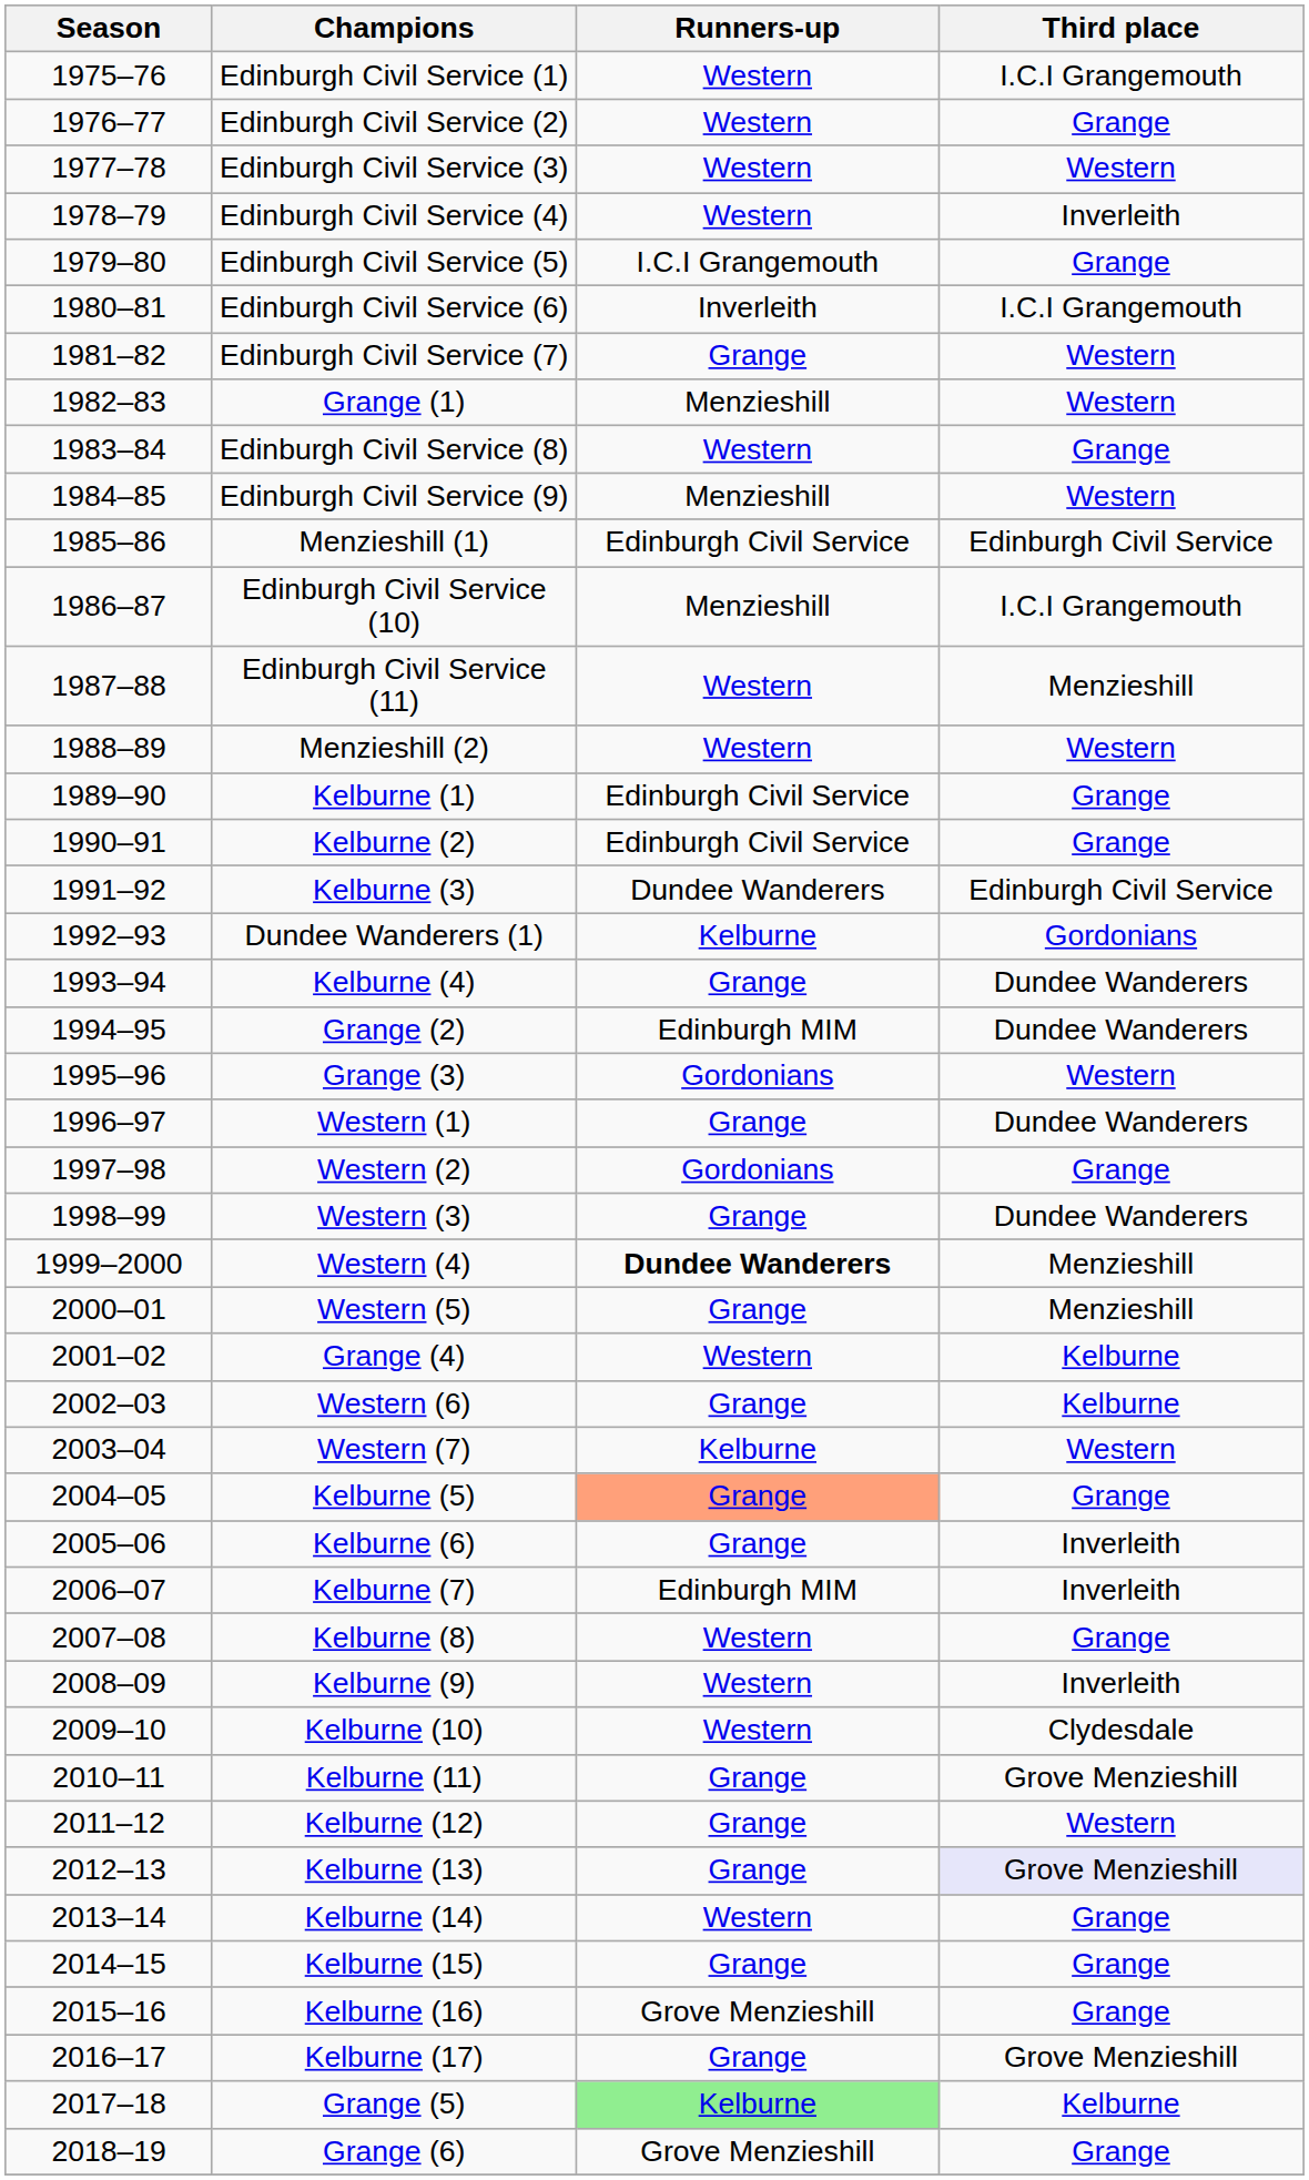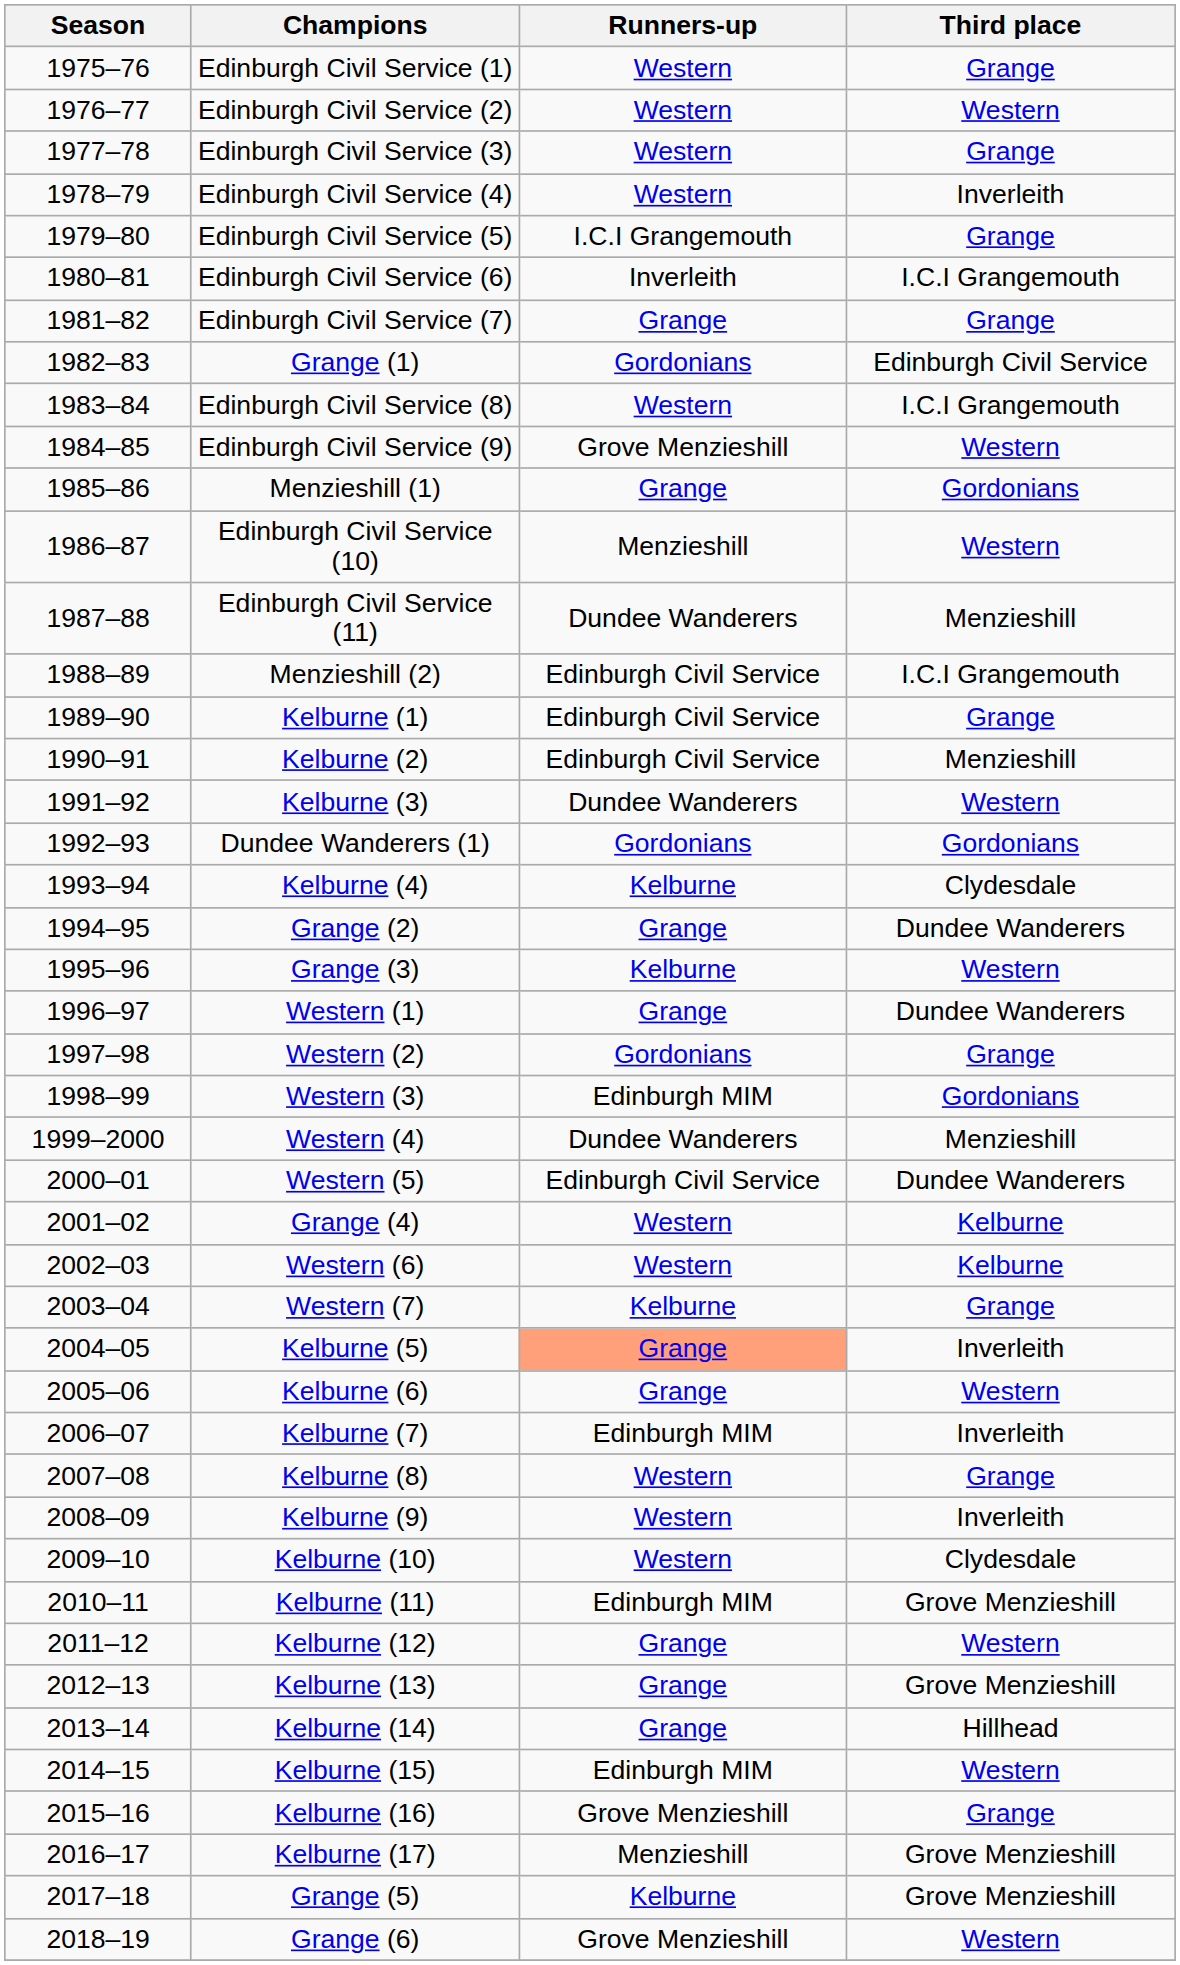Edinburgh Civil Service (1) | Third place: I.C.I Grangemouth -> Grange
Edinburgh Civil Service (2) | Third place: Grange -> Western
Edinburgh Civil Service (3) | Third place: Western -> Grange
Edinburgh Civil Service (7) | Third place: Western -> Grange
Grange (1) | Runners-up: Menzieshill -> Gordonians
Grange (1) | Third place: Western -> Edinburgh Civil Service
Edinburgh Civil Service (8) | Third place: Grange -> I.C.I Grangemouth
Edinburgh Civil Service (9) | Runners-up: Menzieshill -> Grove Menzieshill
Menzieshill (1) | Runners-up: Edinburgh Civil Service -> Grange
Menzieshill (1) | Third place: Edinburgh Civil Service -> Gordonians
Edinburgh Civil Service (10) | Third place: I.C.I Grangemouth -> Western
Edinburgh Civil Service (11) | Runners-up: Western -> Dundee Wanderers
Menzieshill (2) | Runners-up: Western -> Edinburgh Civil Service
Menzieshill (2) | Third place: Western -> I.C.I Grangemouth
Kelburne (2) | Third place: Grange -> Menzieshill
Kelburne (3) | Third place: Edinburgh Civil Service -> Western
Dundee Wanderers (1) | Runners-up: Kelburne -> Gordonians
Kelburne (4) | Runners-up: Grange -> Kelburne
Kelburne (4) | Third place: Dundee Wanderers -> Clydesdale
Grange (2) | Runners-up: Edinburgh MIM -> Grange
Grange (3) | Runners-up: Gordonians -> Kelburne
Western (3) | Runners-up: Grange -> Edinburgh MIM
Western (3) | Third place: Dundee Wanderers -> Gordonians
Western (4) | Runners-up: bold -> normal
Western (5) | Runners-up: Grange -> Edinburgh Civil Service
Western (5) | Third place: Menzieshill -> Dundee Wanderers
Western (6) | Runners-up: Grange -> Western
Western (7) | Third place: Western -> Grange
Kelburne (5) | Third place: Grange -> Inverleith
Kelburne (6) | Third place: Inverleith -> Western
Kelburne (11) | Runners-up: Grange -> Edinburgh MIM
Kelburne (13) | Third place: lavender background -> no background
Kelburne (14) | Runners-up: Western -> Grange
Kelburne (14) | Third place: Grange -> Hillhead
Kelburne (15) | Runners-up: Grange -> Edinburgh MIM
Kelburne (15) | Third place: Grange -> Western
Kelburne (17) | Runners-up: Grange -> Menzieshill
Grange (5) | Runners-up: lightgreen background -> no background
Grange (5) | Third place: Kelburne -> Grove Menzieshill
Grange (6) | Third place: Grange -> Western
